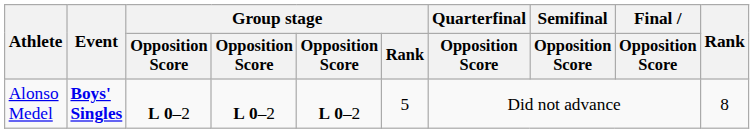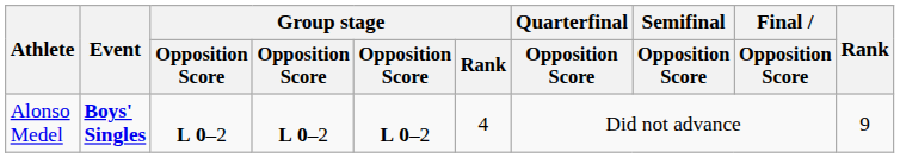Alonso Medel | Group stage / Rank: 5 -> 4
Alonso Medel | Rank: 8 -> 9
